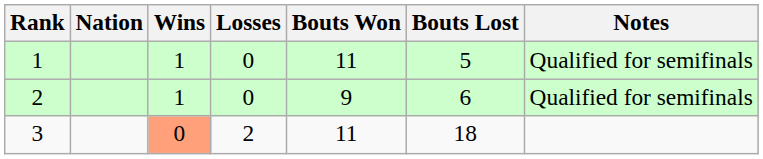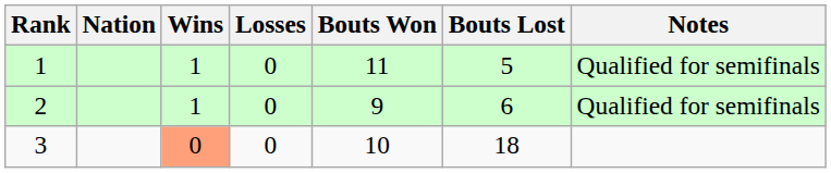3 | Losses: 2 -> 0
3 | Bouts Won: 11 -> 10
